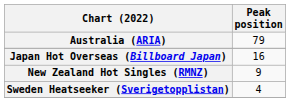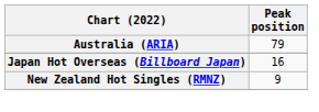- row: Sweden Heatseeker (Sverigetopplistan) | 4
